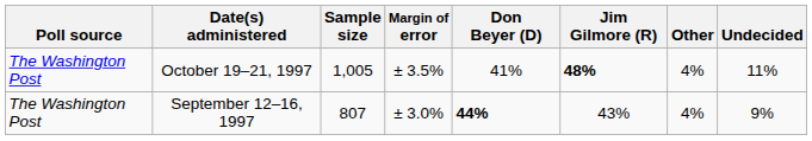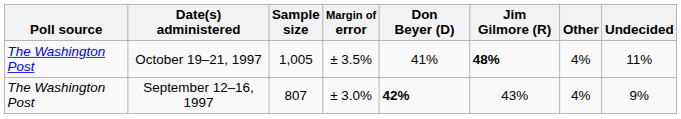September 12–16, 1997 | Don Beyer (D): 44% -> 42%
